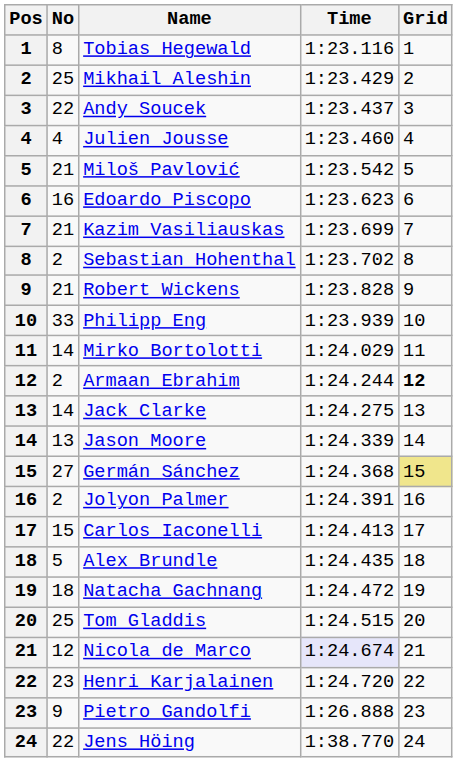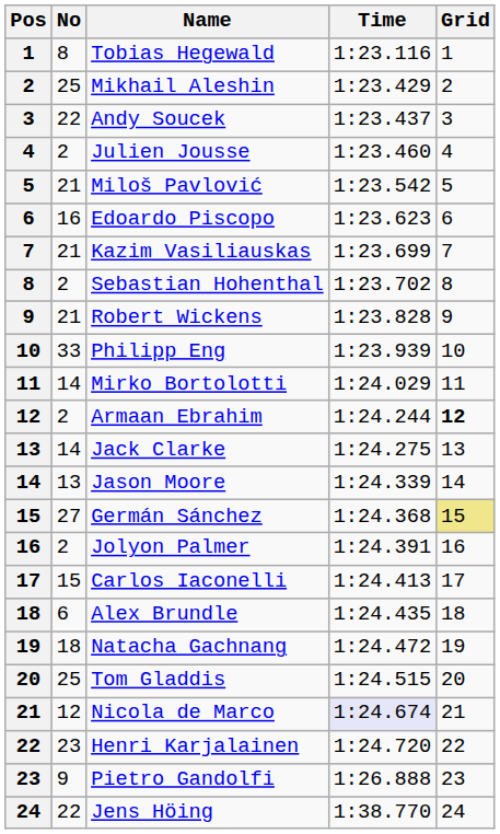Julien Jousse | No: 4 -> 2
Alex Brundle | No: 5 -> 6
